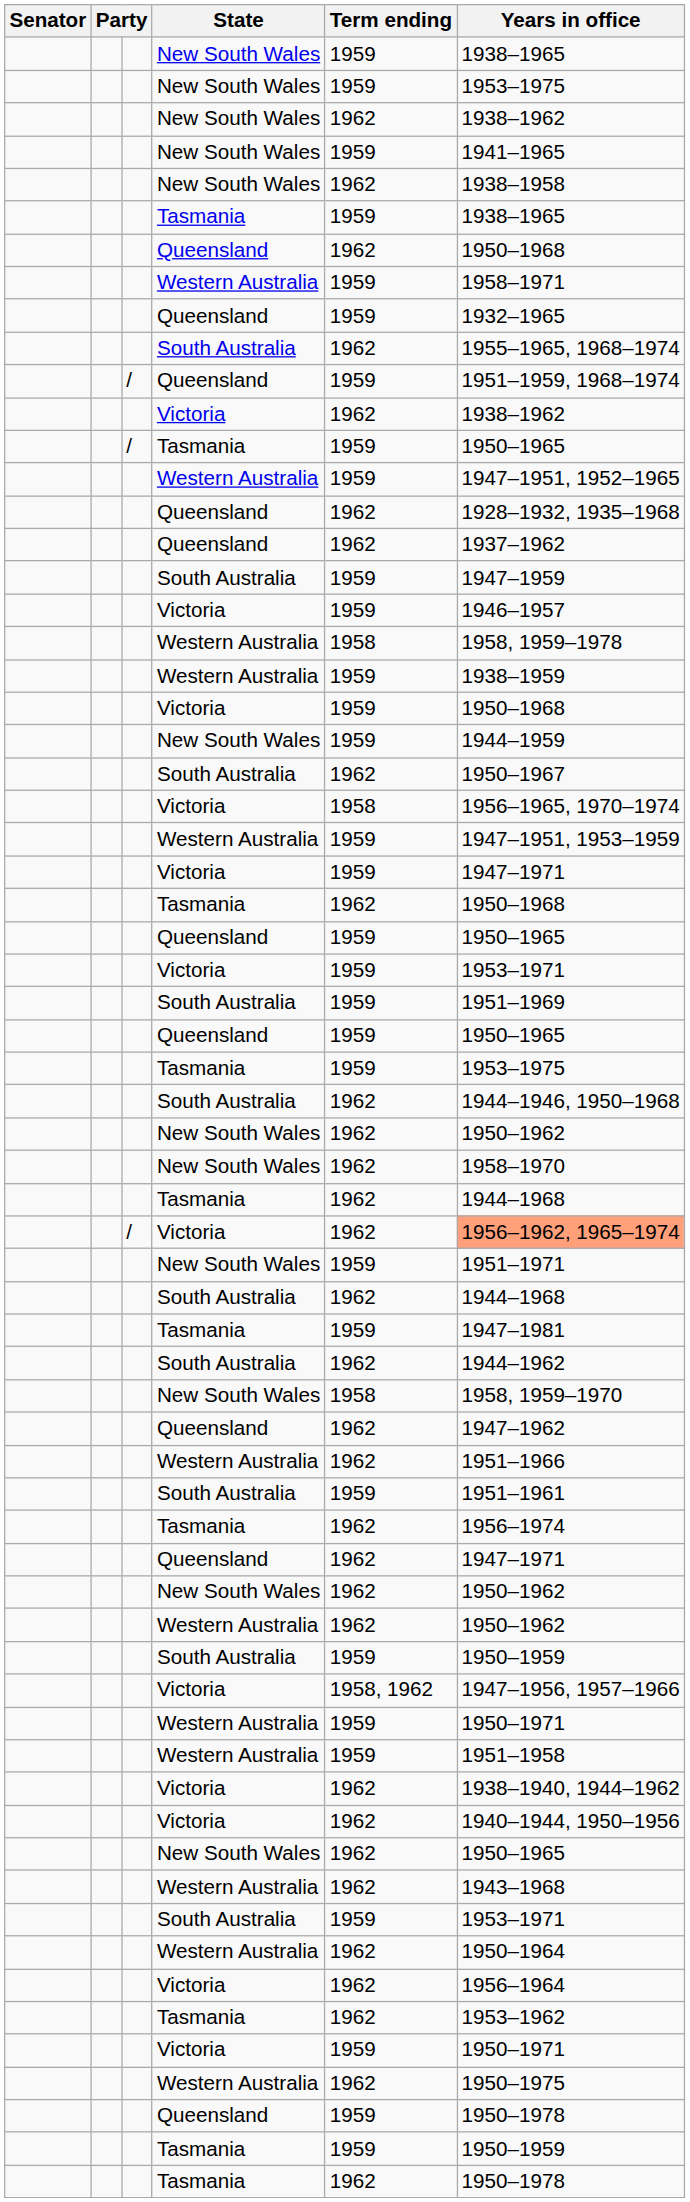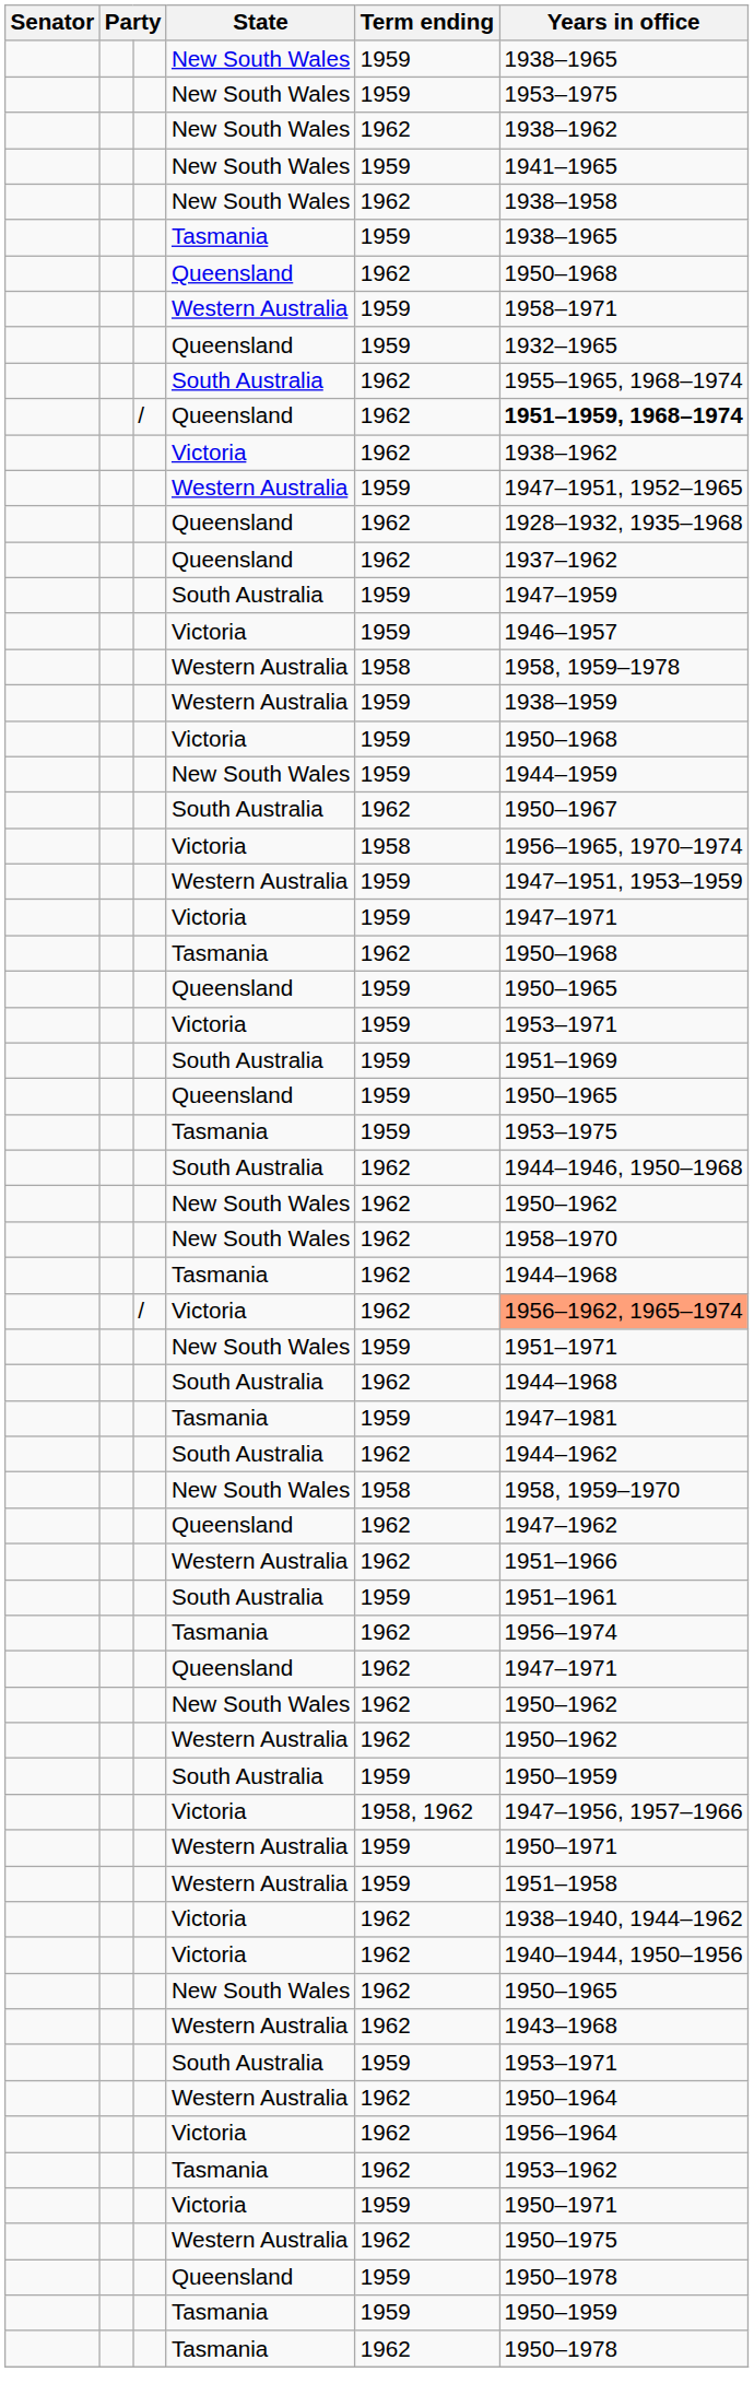/ / Queensland | Term ending: 1959 -> 1962
/ / Queensland | Years in office: normal -> bold
- row: / | Tasmania | 1959 | 1950–1965
